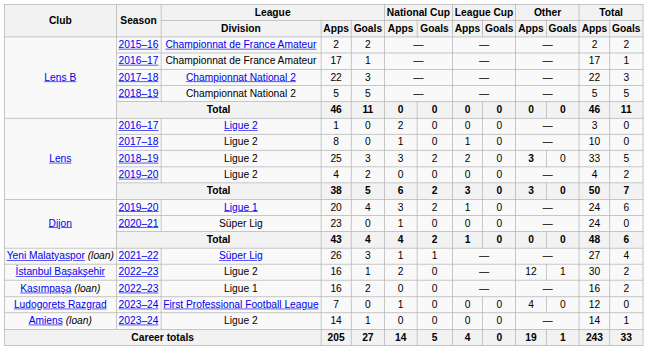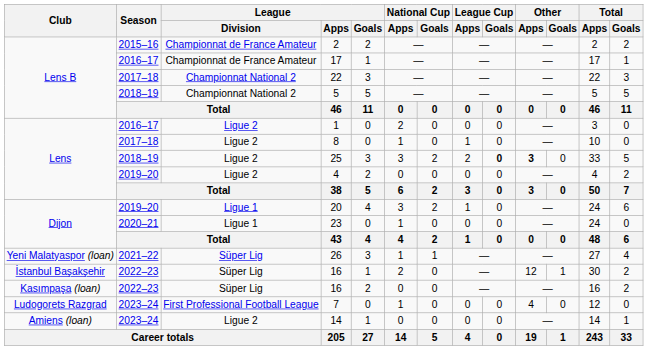25 | League Cup / Goals: normal -> bold
23 | League / Division: Süper Lig -> Ligue 1
İstanbul Başakşehir / 16 | League / Division: Ligue 2 -> Süper Lig
Kasımpaşa (loan) / 16 | League / Division: Ligue 1 -> Süper Lig
